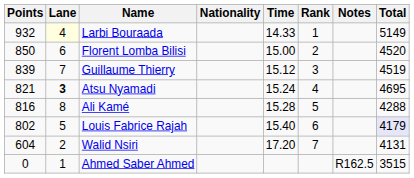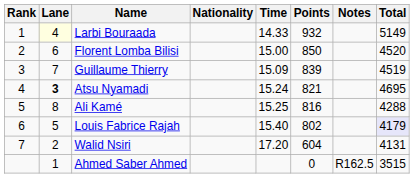columns swapped: Rank <-> Points
Guillaume Thierry | Time: 15.12 -> 15.09
Ali Kamé | Time: 15.28 -> 15.25
